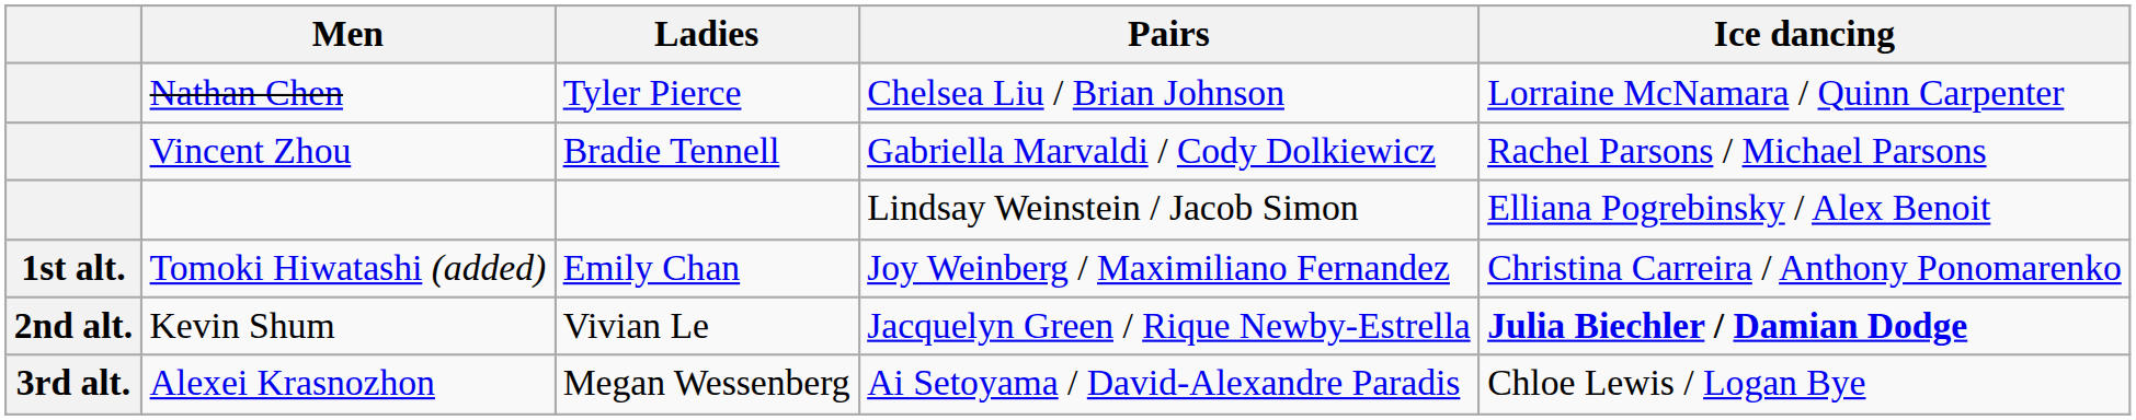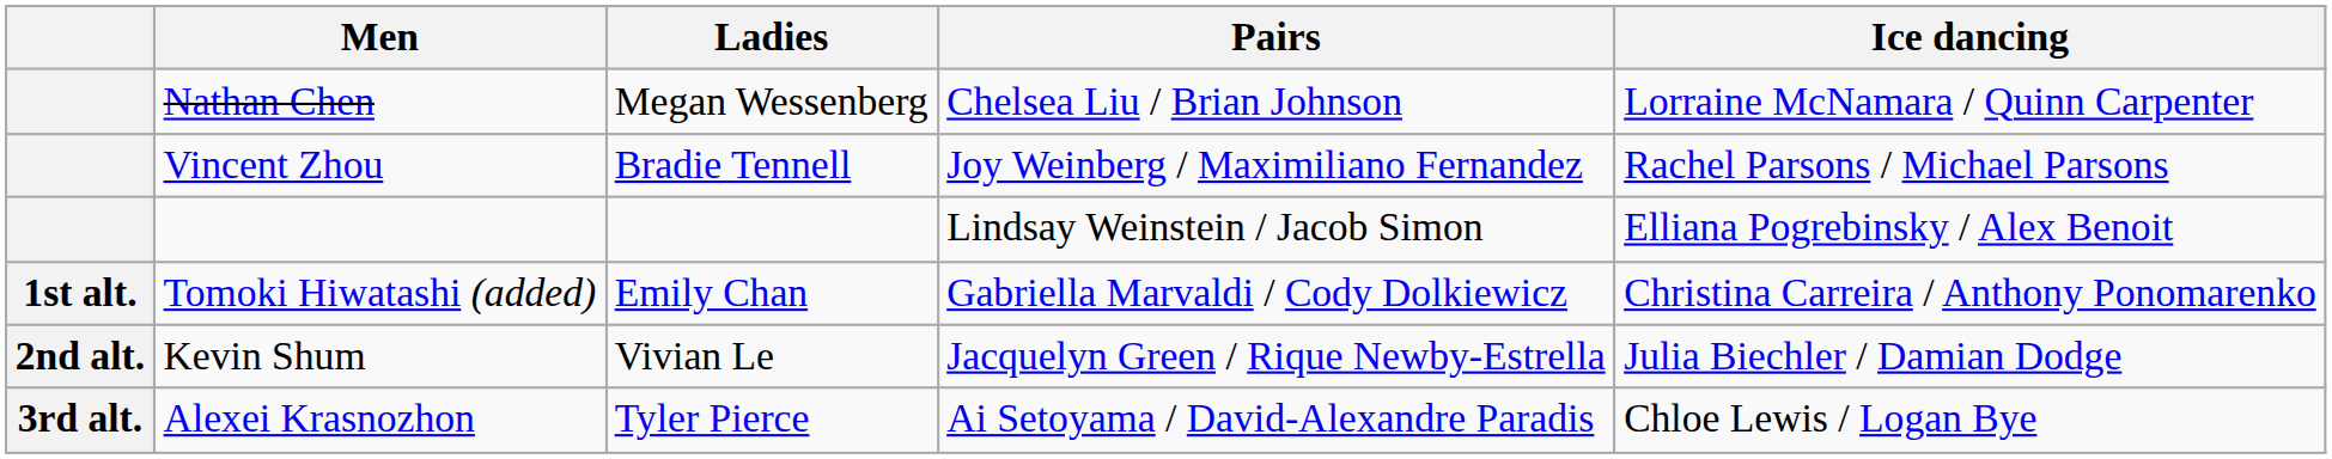Nathan Chen | Ladies: Tyler Pierce -> Megan Wessenberg
Vincent Zhou | Pairs: Gabriella Marvaldi / Cody Dolkiewicz -> Joy Weinberg / Maximiliano Fernandez
Tomoki Hiwatashi (added) | Pairs: Joy Weinberg / Maximiliano Fernandez -> Gabriella Marvaldi / Cody Dolkiewicz
Kevin Shum | Ice dancing: bold -> normal
Alexei Krasnozhon | Ladies: Megan Wessenberg -> Tyler Pierce
